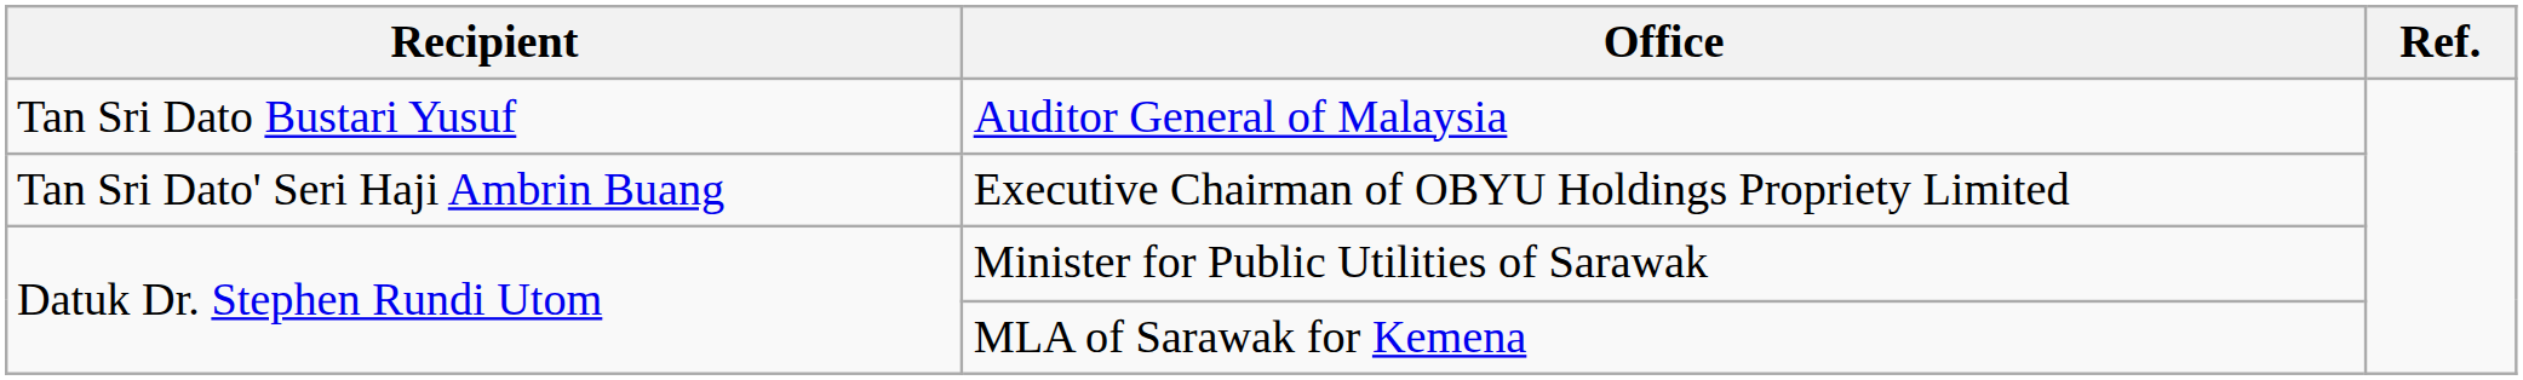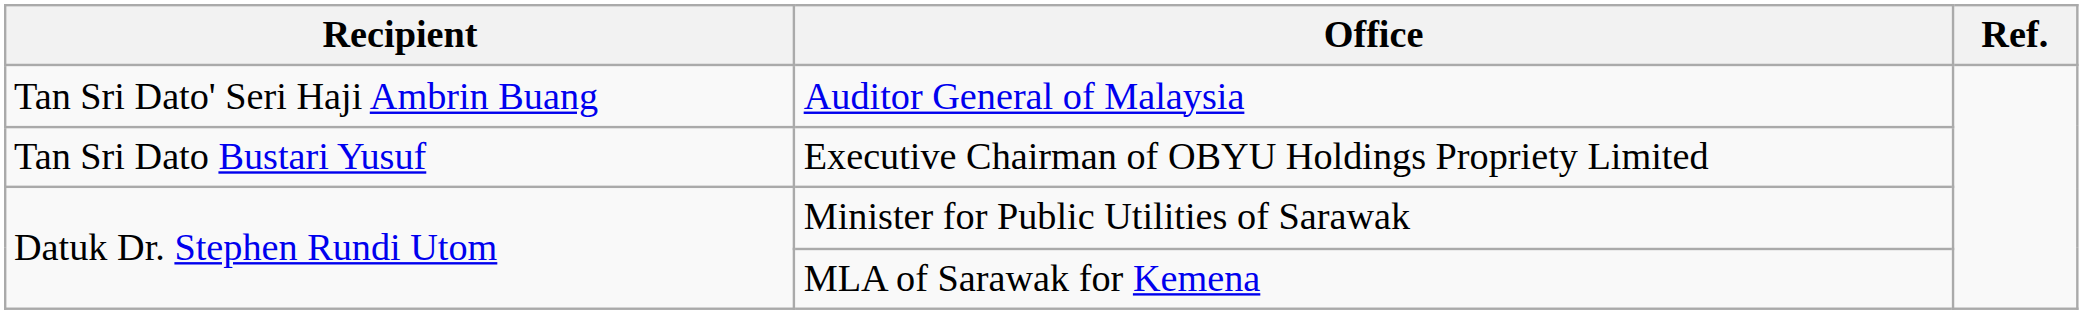Auditor General of Malaysia | Recipient: Tan Sri Dato Bustari Yusuf -> Tan Sri Dato' Seri Haji Ambrin Buang
Executive Chairman of OBYU Holdings Propriety Limited | Recipient: Tan Sri Dato' Seri Haji Ambrin Buang -> Tan Sri Dato Bustari Yusuf
